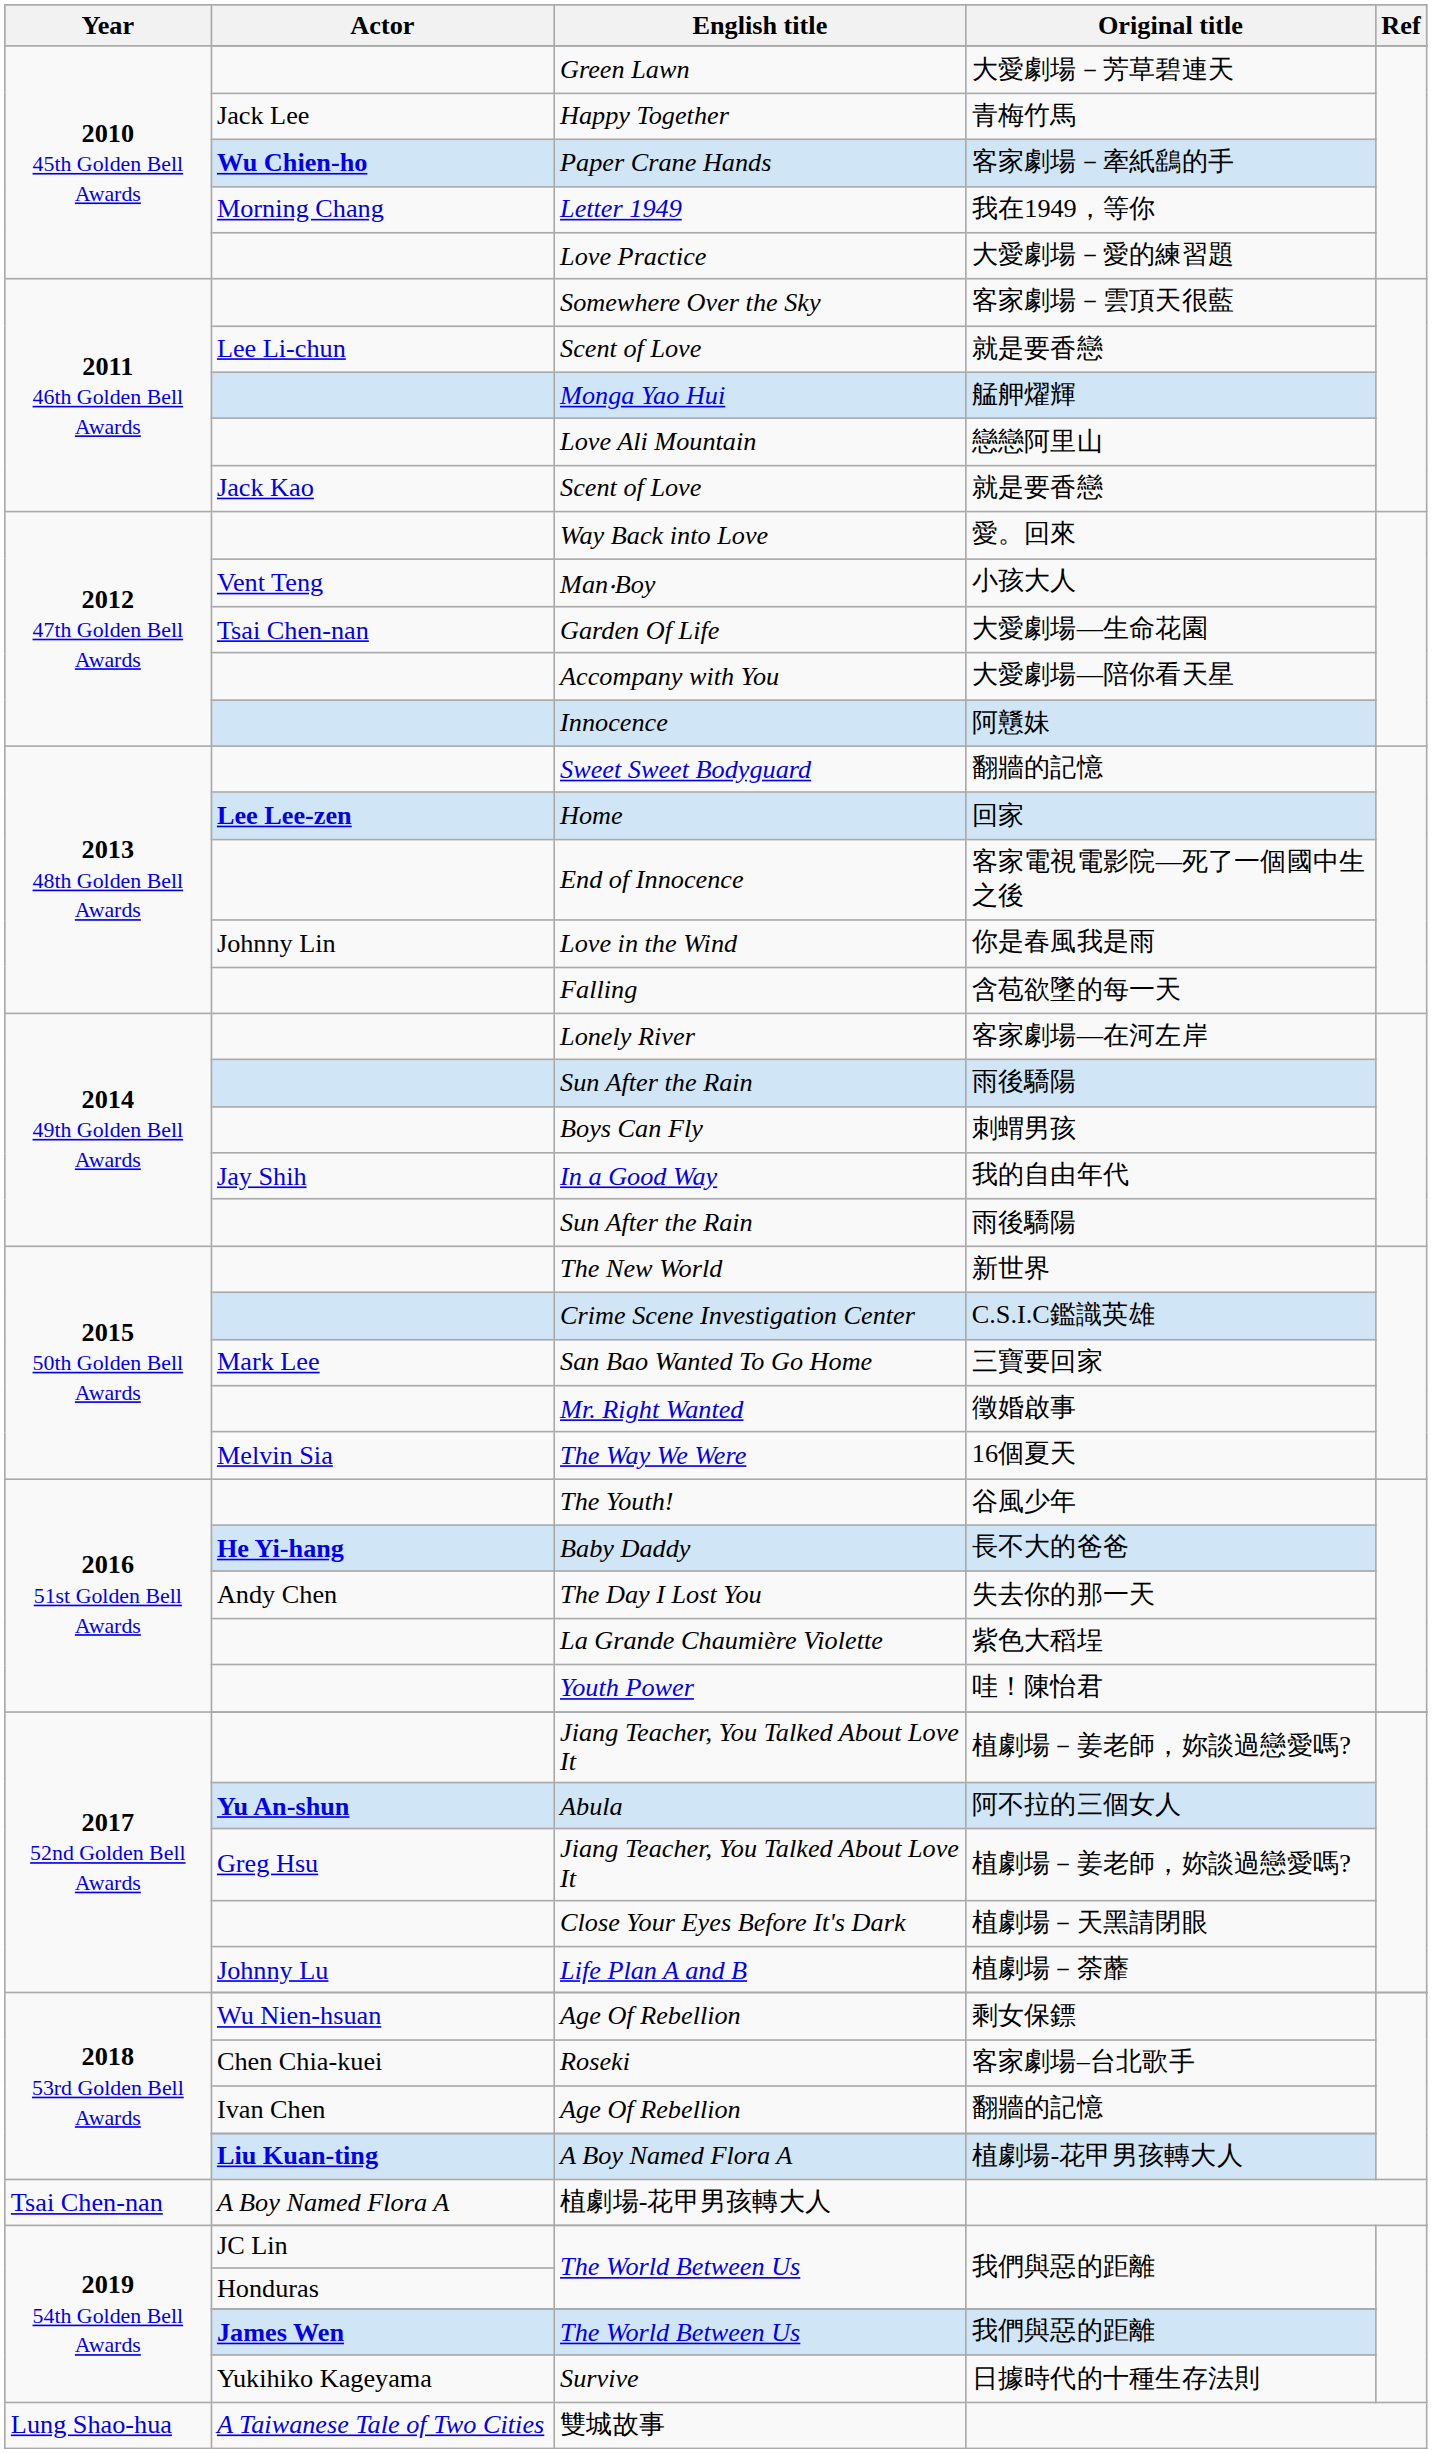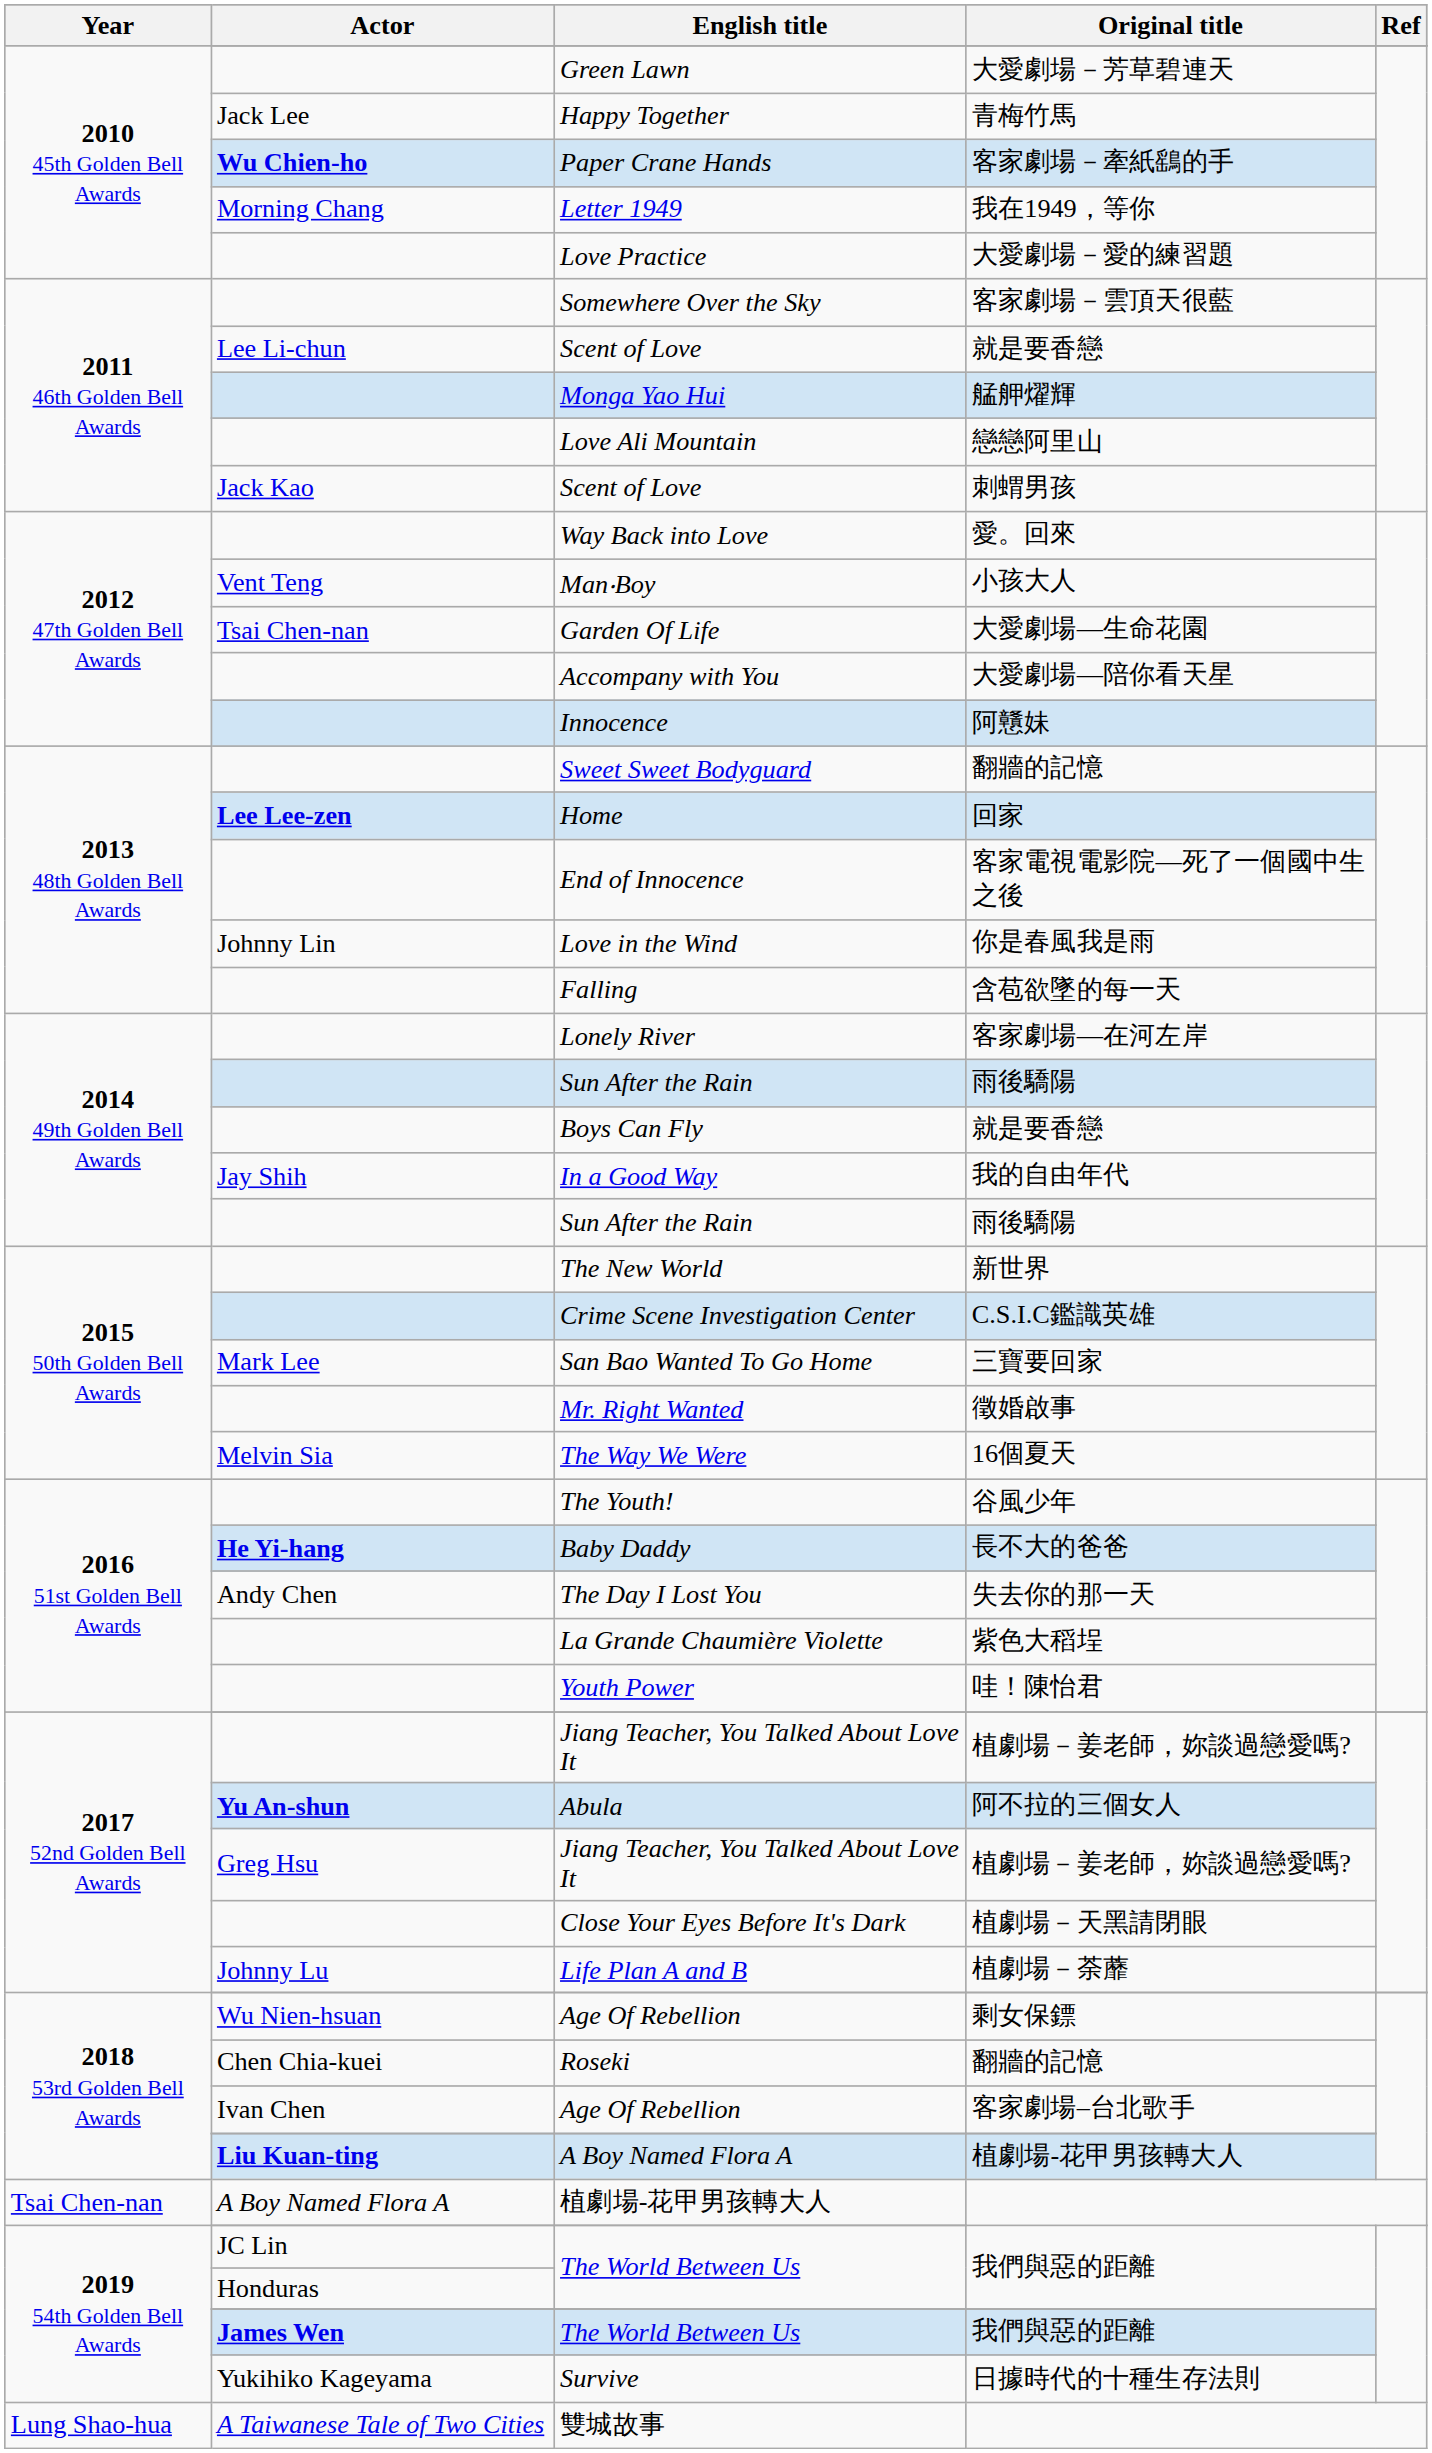Jack Kao / Scent of Love | Original title: 就是要香戀 -> 刺蝟男孩
Boys Can Fly | Original title: 刺蝟男孩 -> 就是要香戀
Roseki | Original title: 客家劇場–台北歌手 -> 翻牆的記憶
Ivan Chen / Age Of Rebellion | Original title: 翻牆的記憶 -> 客家劇場–台北歌手
